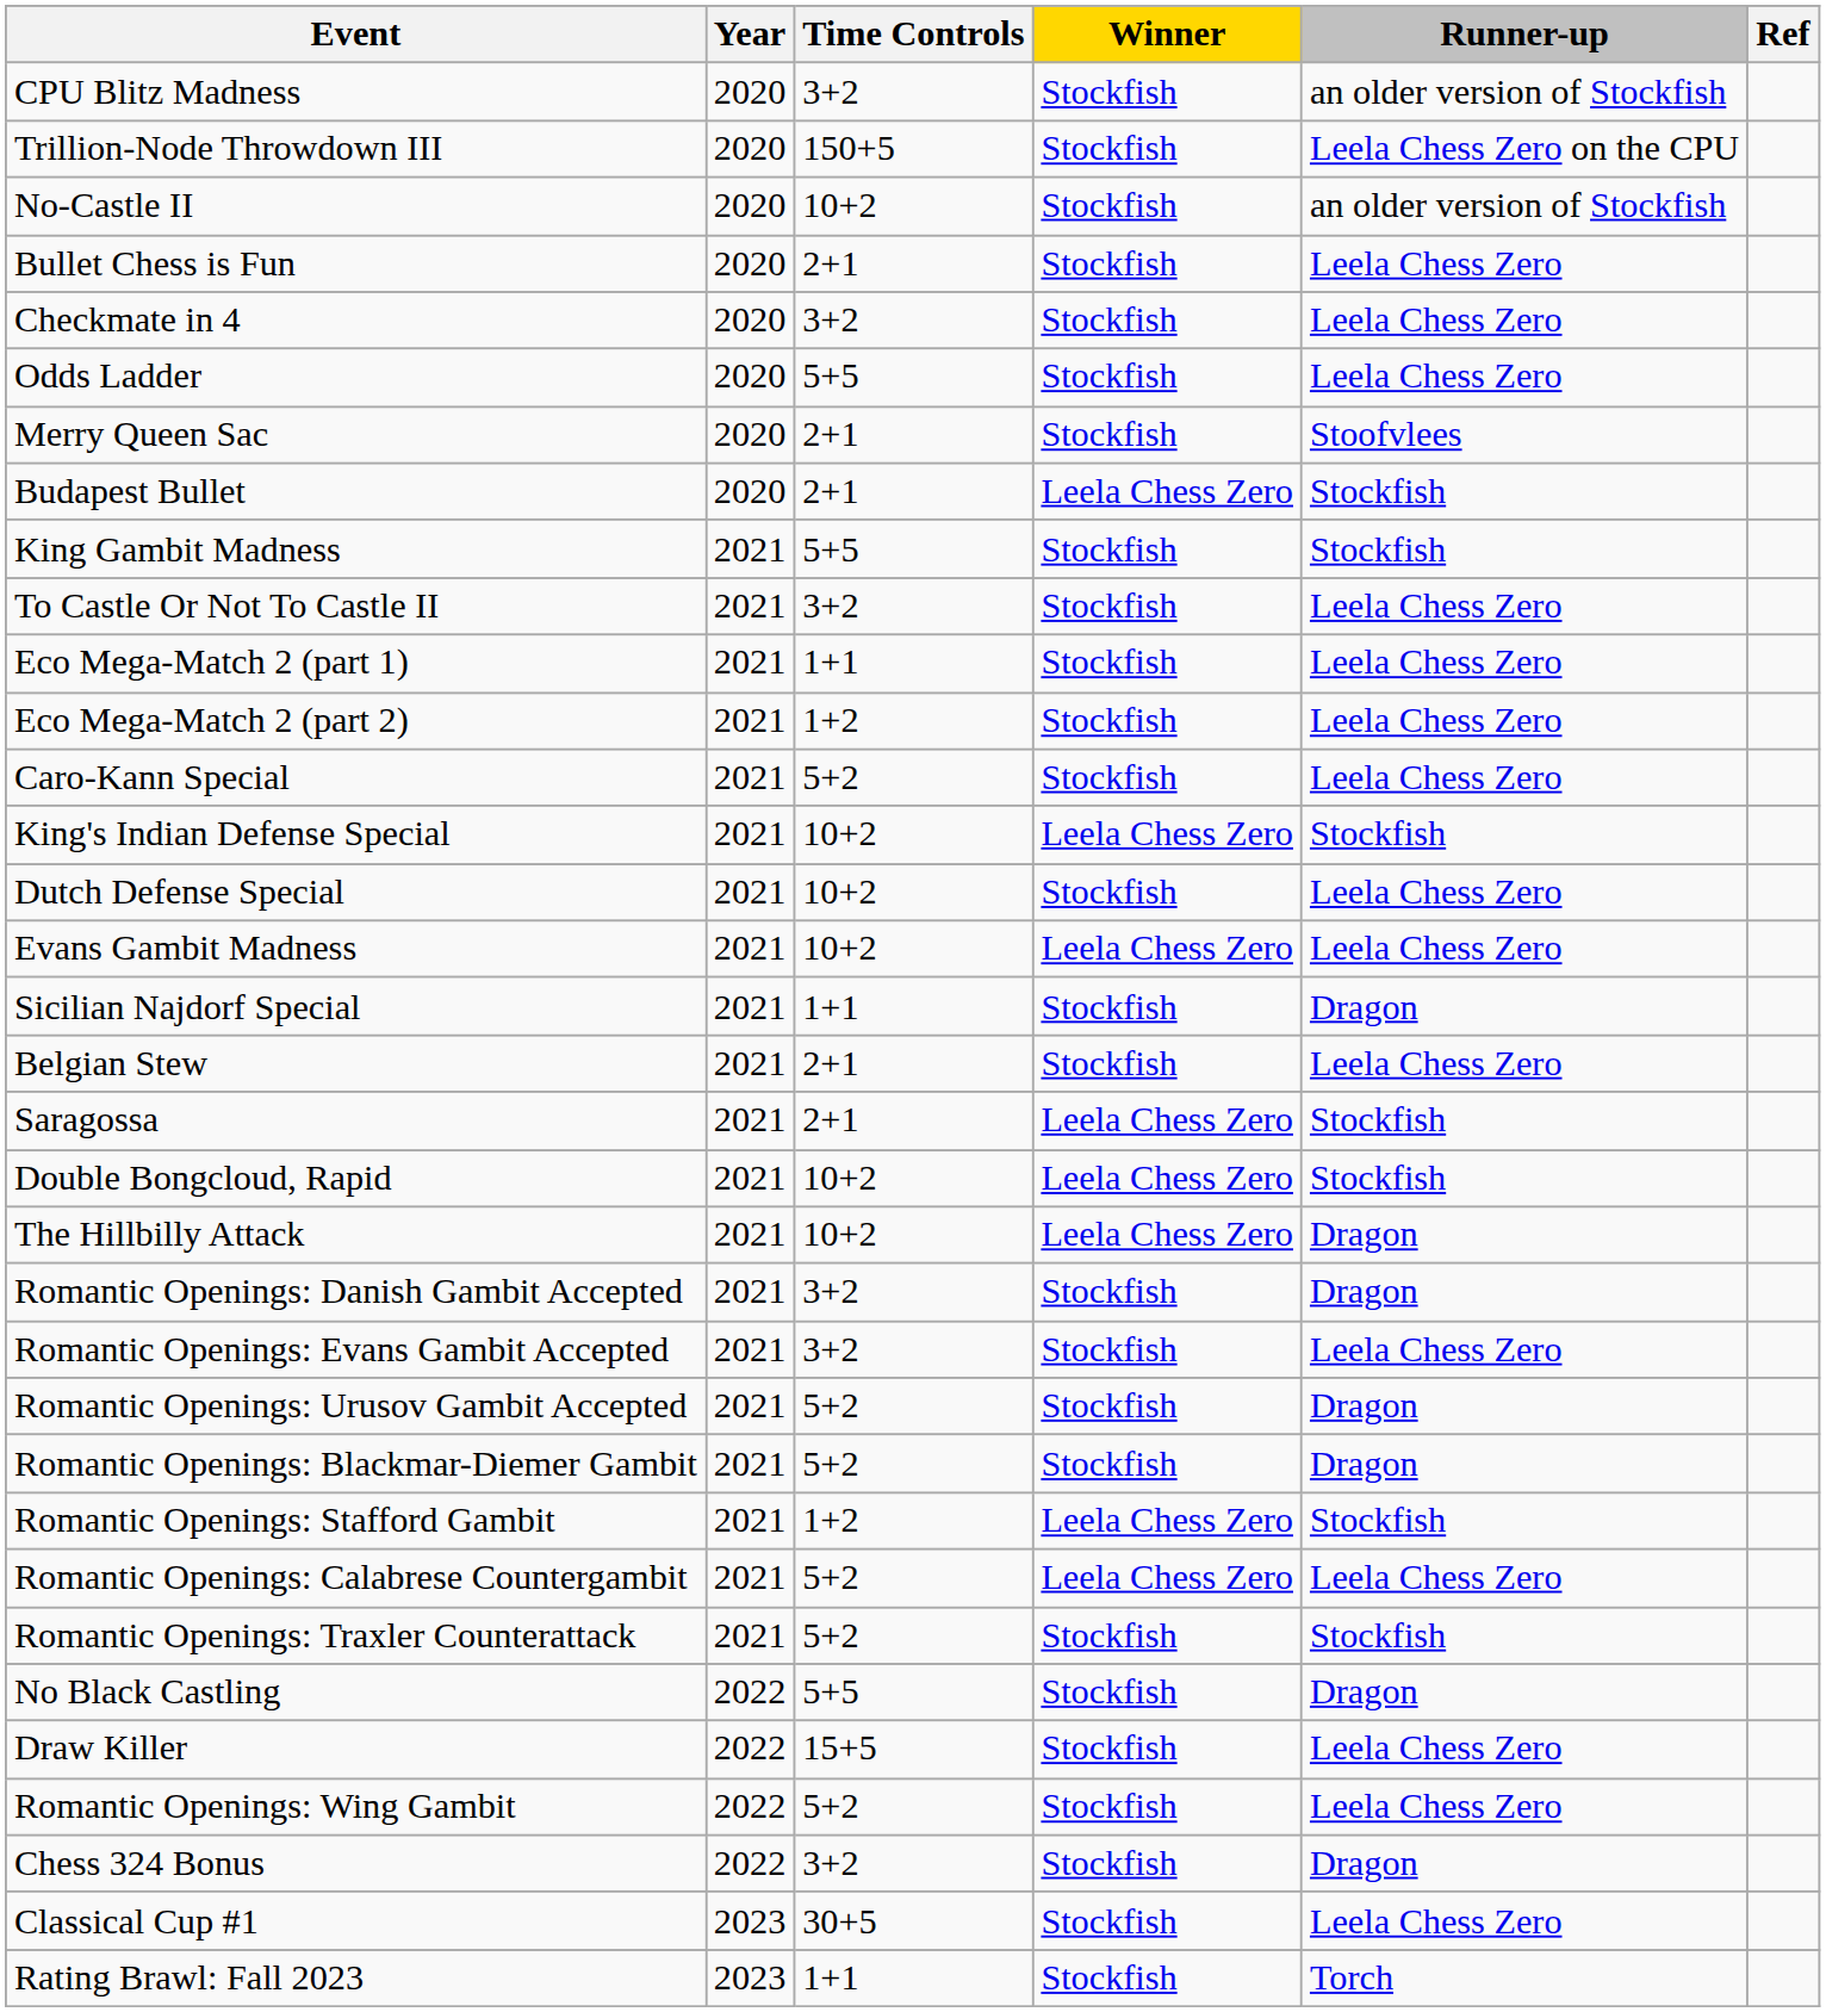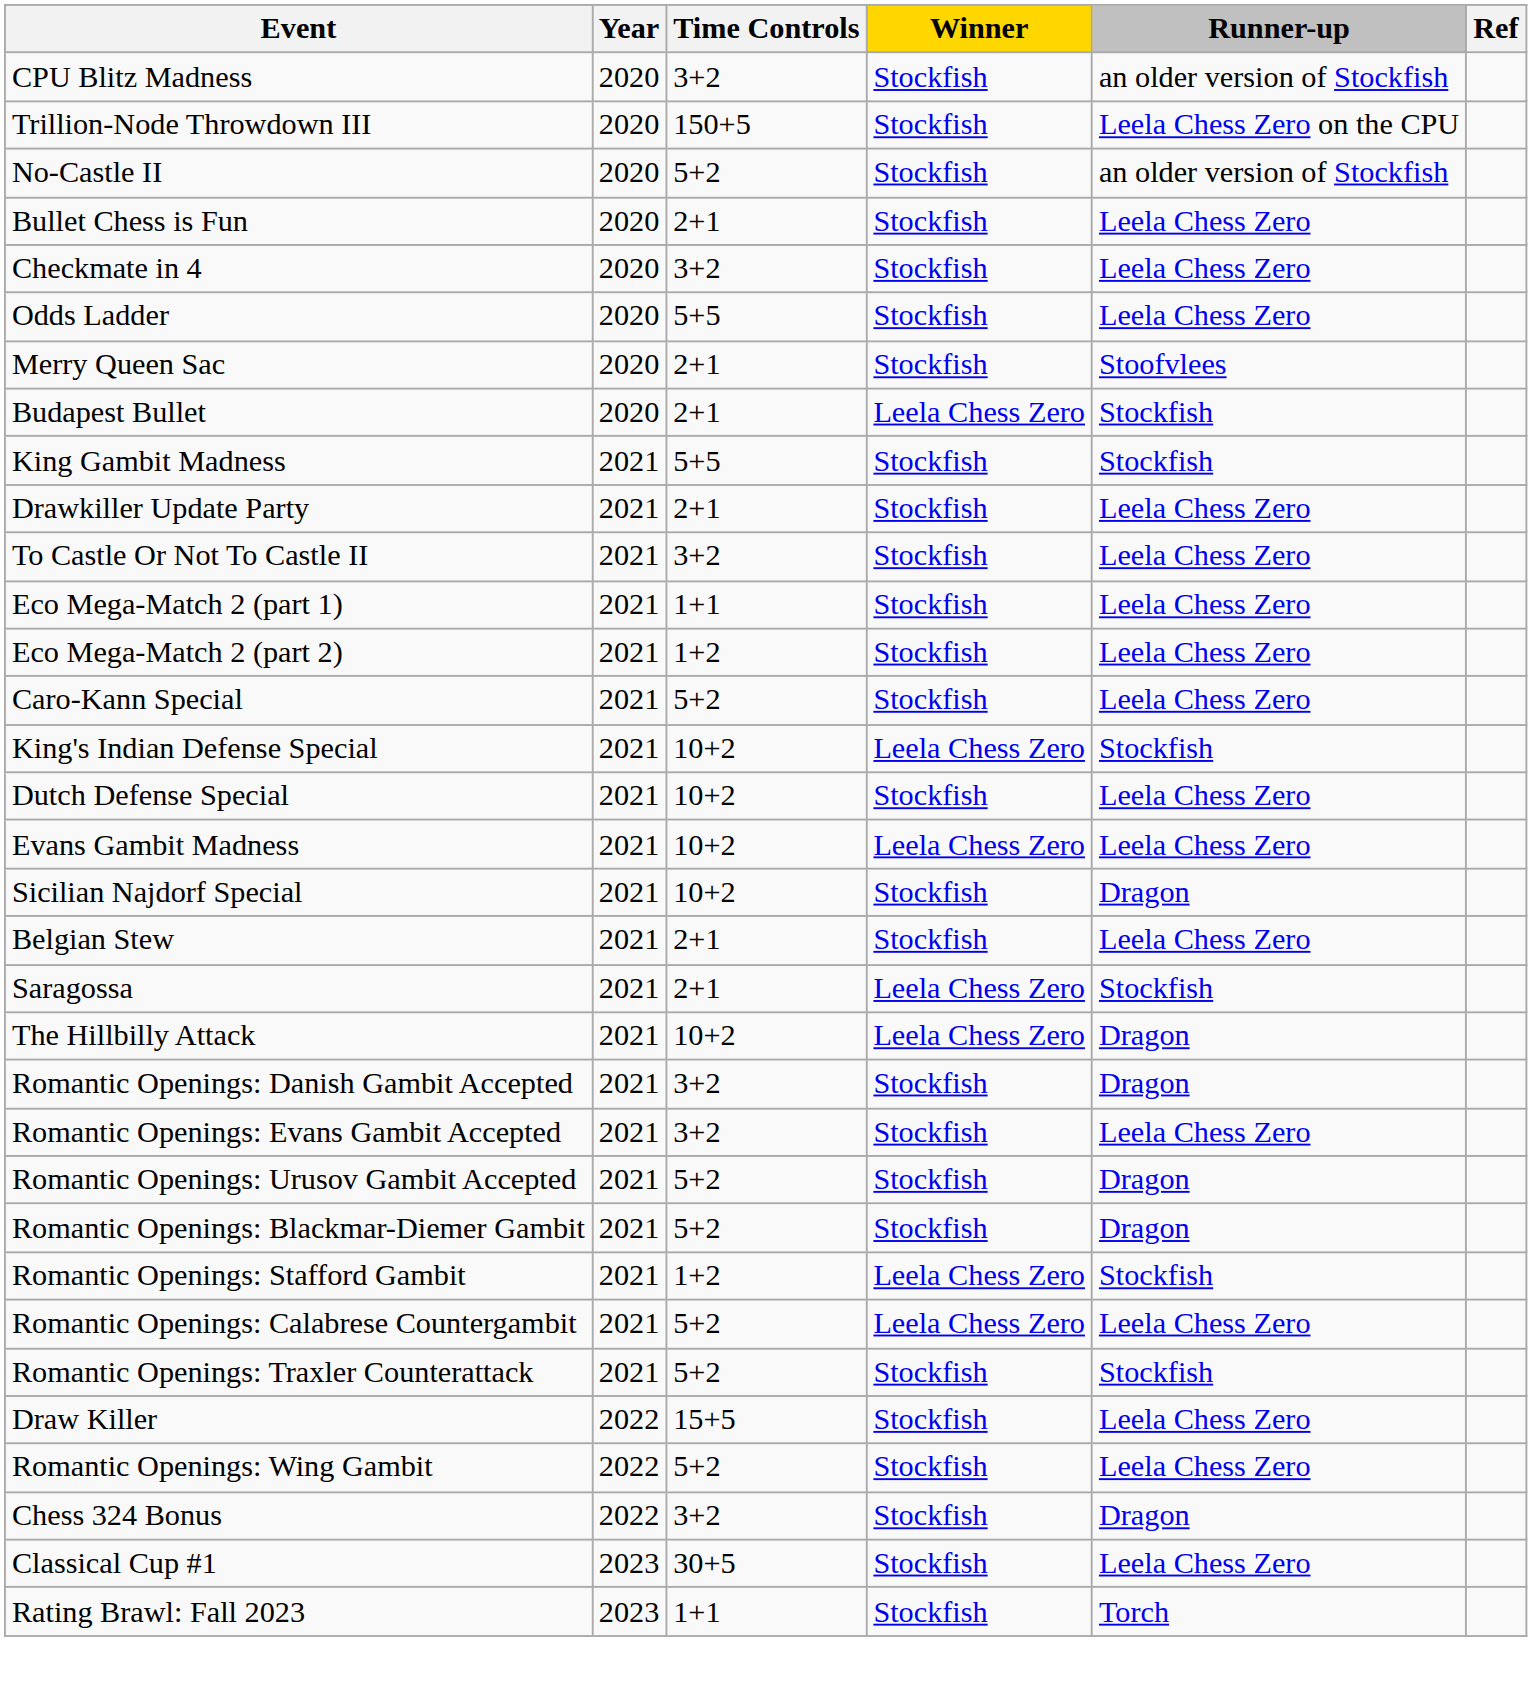No-Castle II | Time Controls: 10+2 -> 5+2
+ row: Drawkiller Update Party | 2021 | 2+1 | Stockfish | Leela Chess Zero
Sicilian Najdorf Special | Time Controls: 1+1 -> 10+2
- row: Double Bongcloud, Rapid | 2021 | 10+2 | Leela Chess Zero | Stockfish
- row: No Black Castling | 2022 | 5+5 | Stockfish | Dragon
